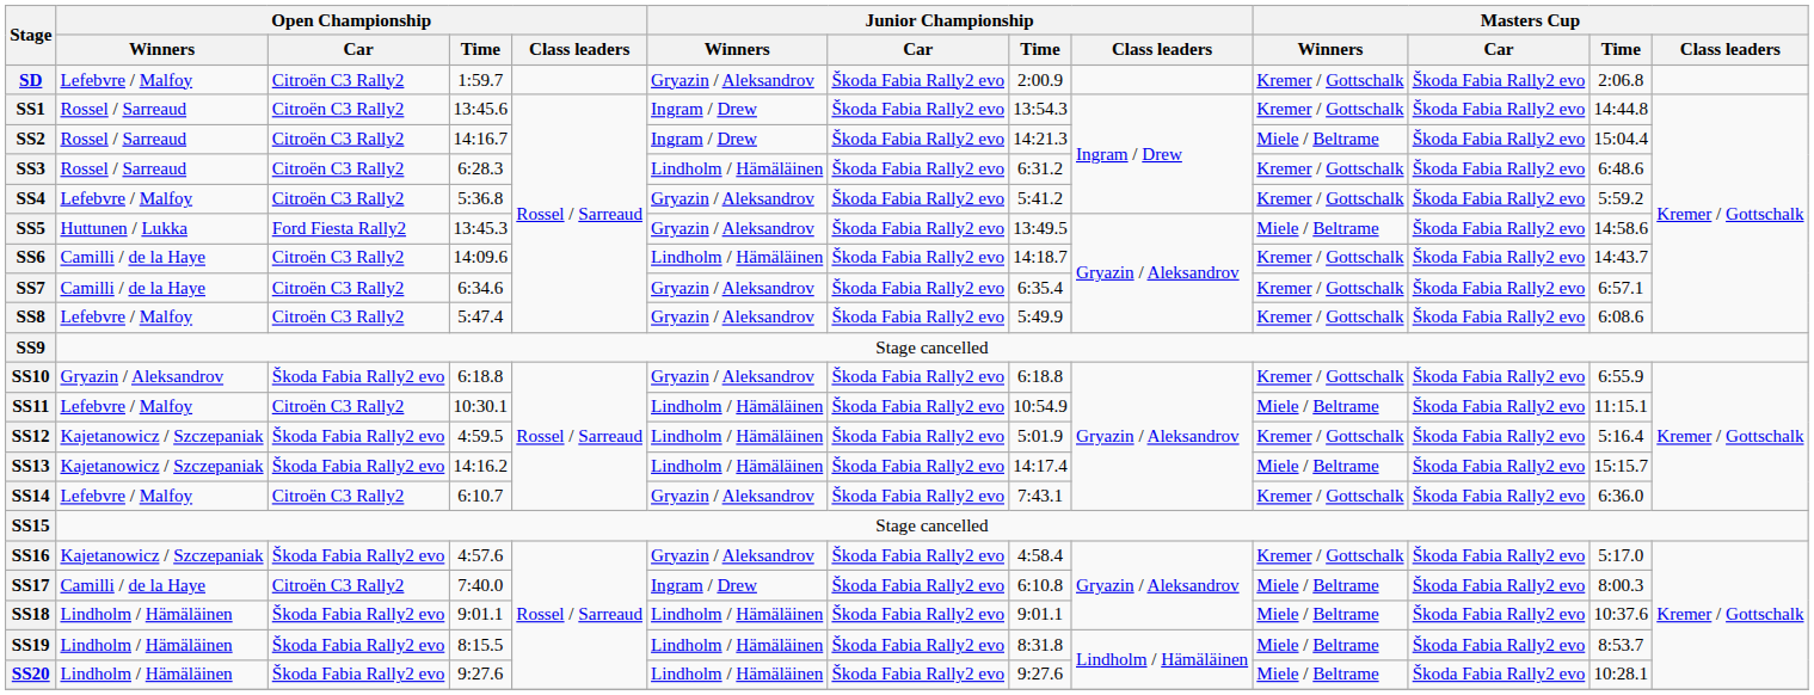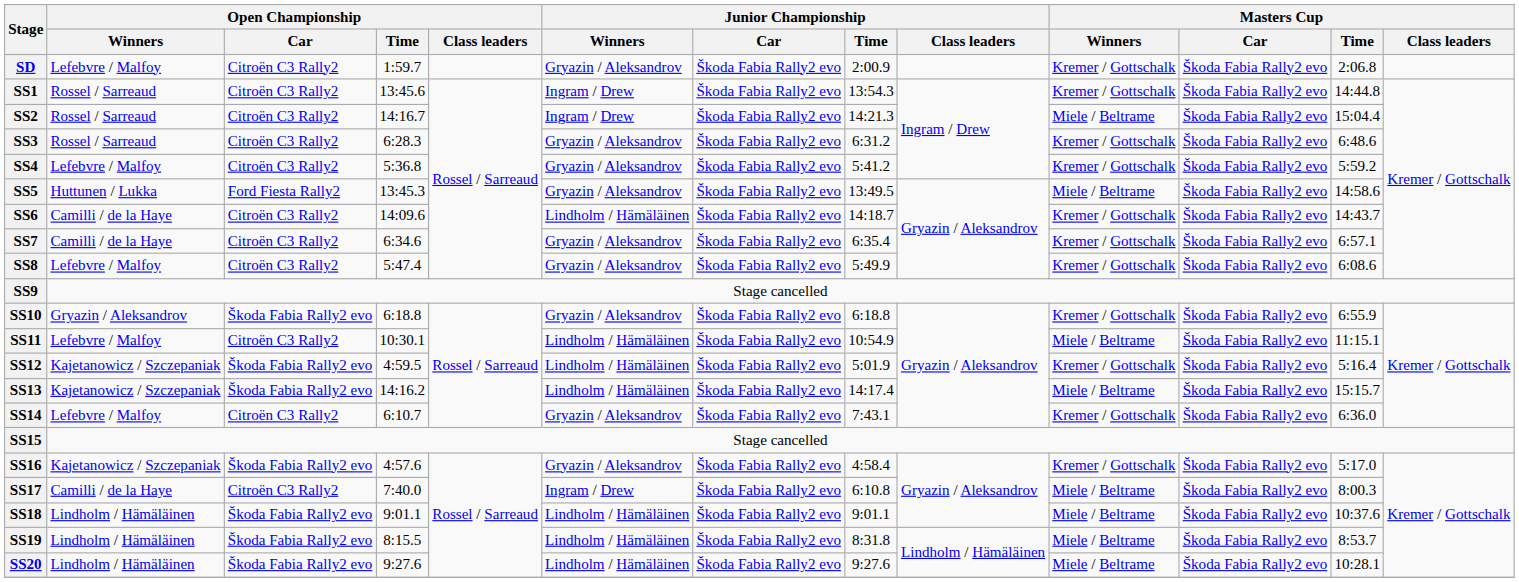SS3 | Junior Championship / Winners: Lindholm / Hämäläinen -> Gryazin / Aleksandrov
